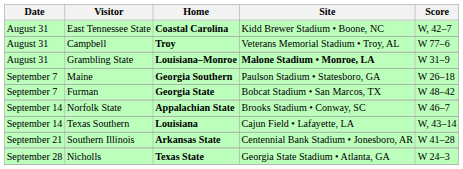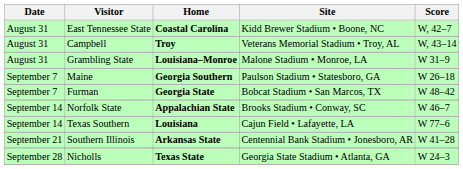Campbell | Score: W 77–6 -> W, 43–14
Grambling State | Site: bold -> normal
Texas Southern | Score: W, 43–14 -> W 77–6
